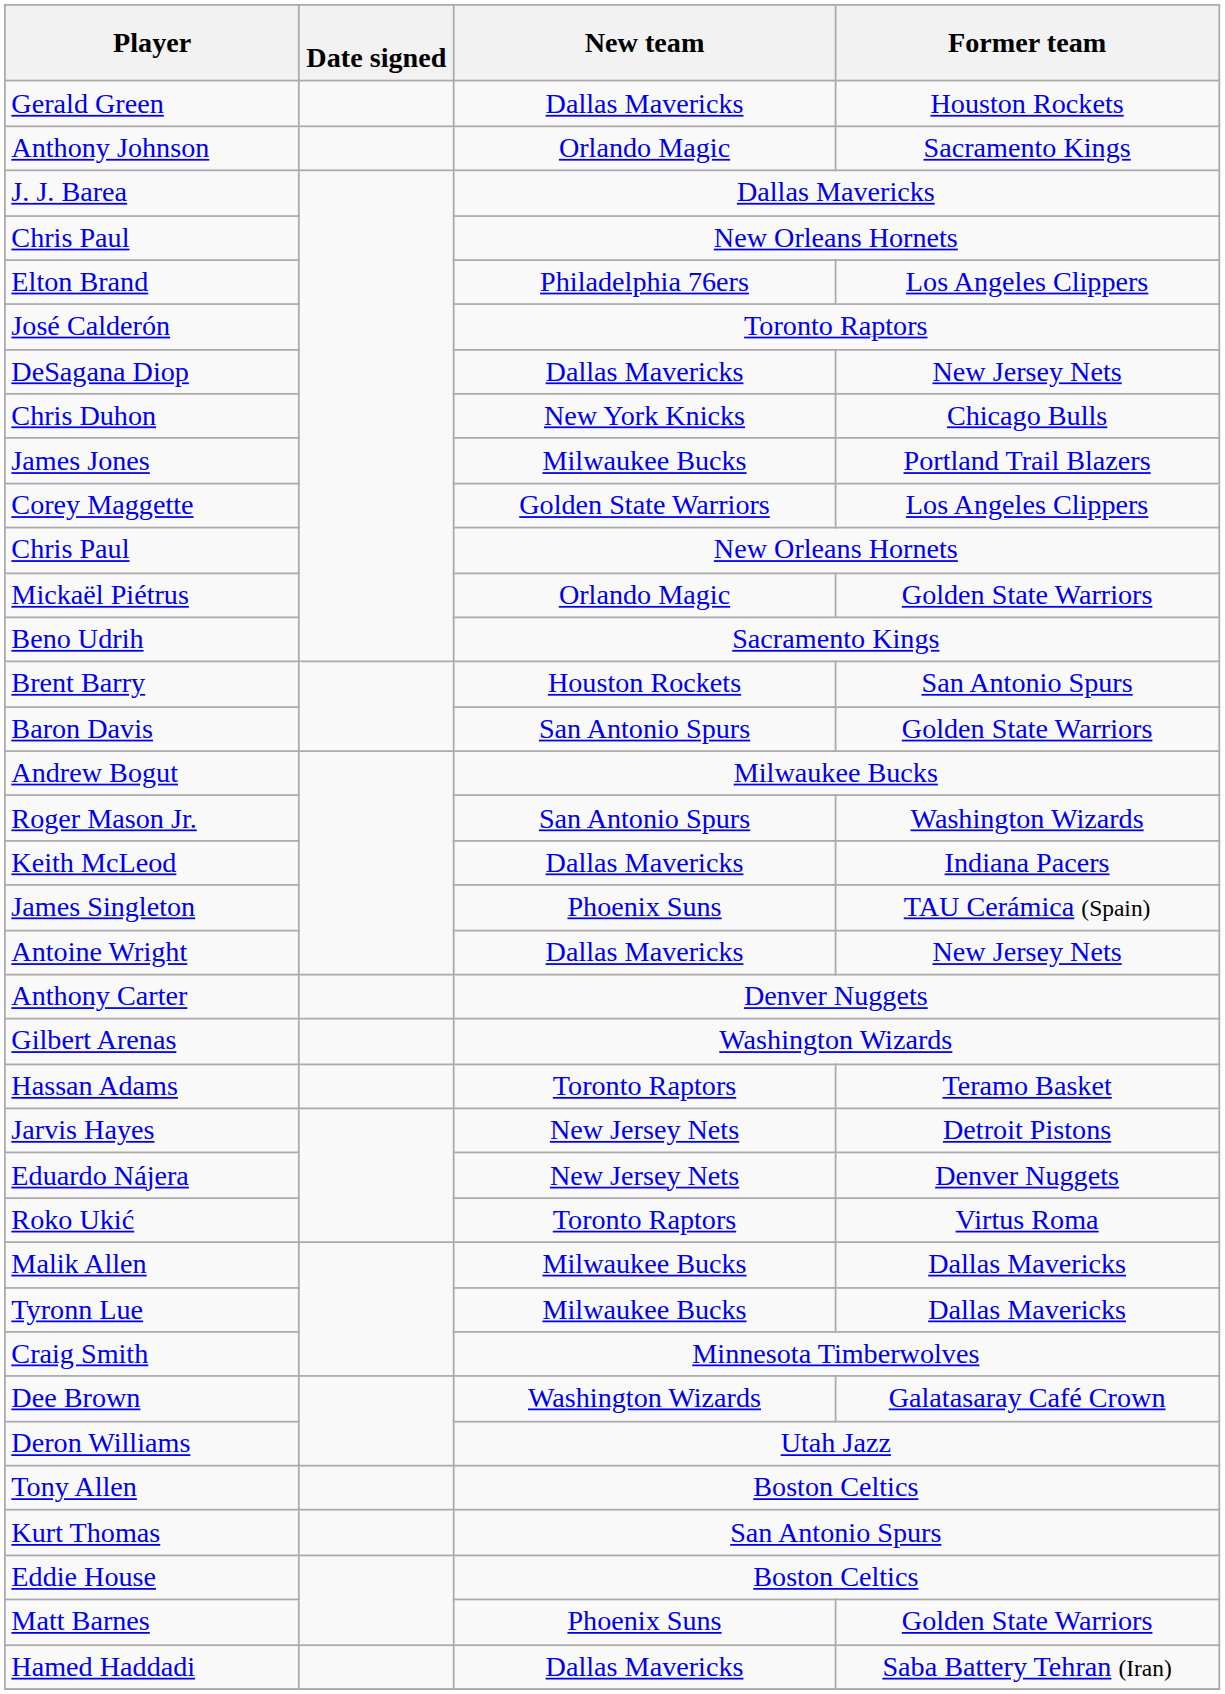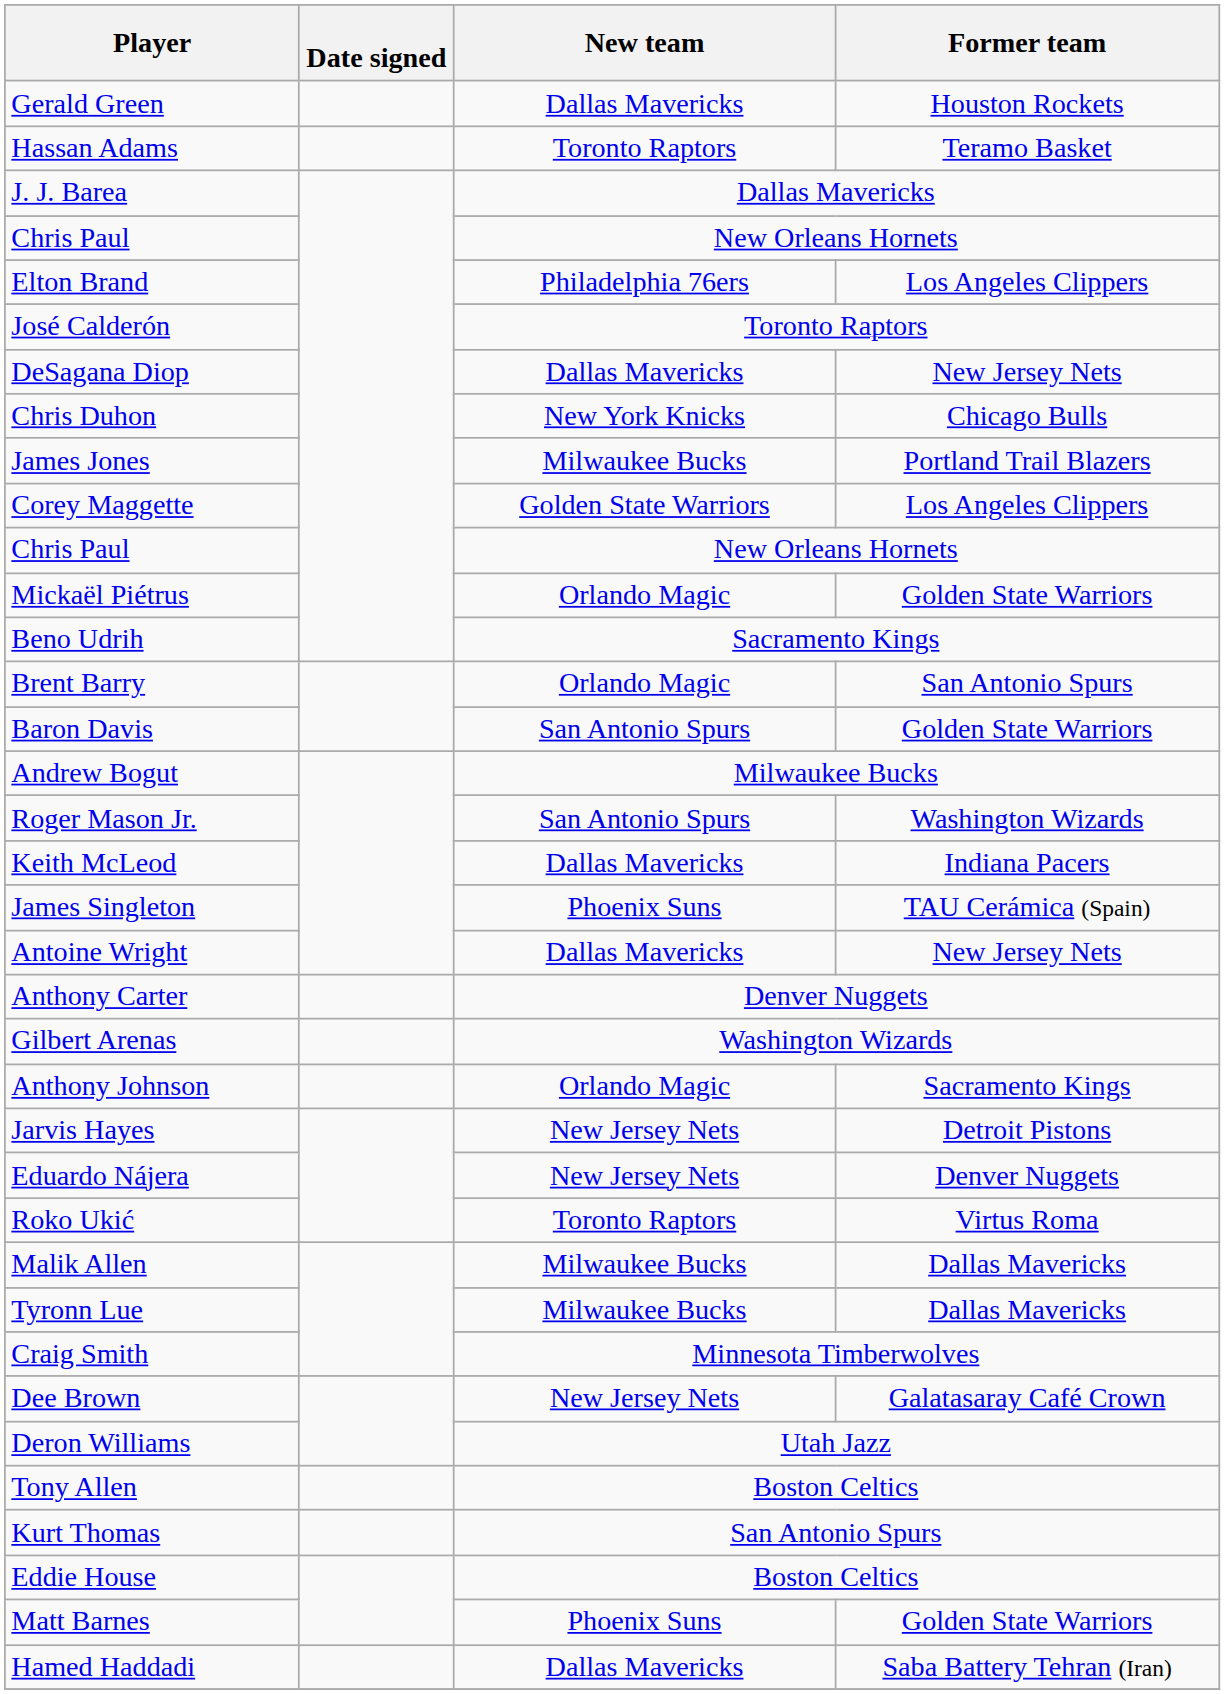rows swapped: Hassan Adams <-> Anthony Johnson
Brent Barry | New team: Houston Rockets -> Orlando Magic
Dee Brown | New team: Washington Wizards -> New Jersey Nets
